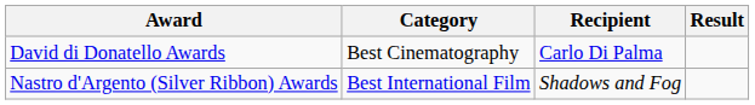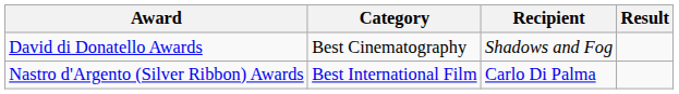David di Donatello Awards | Recipient: Carlo Di Palma -> Shadows and Fog
Nastro d'Argento (Silver Ribbon) Awards | Recipient: Shadows and Fog -> Carlo Di Palma
